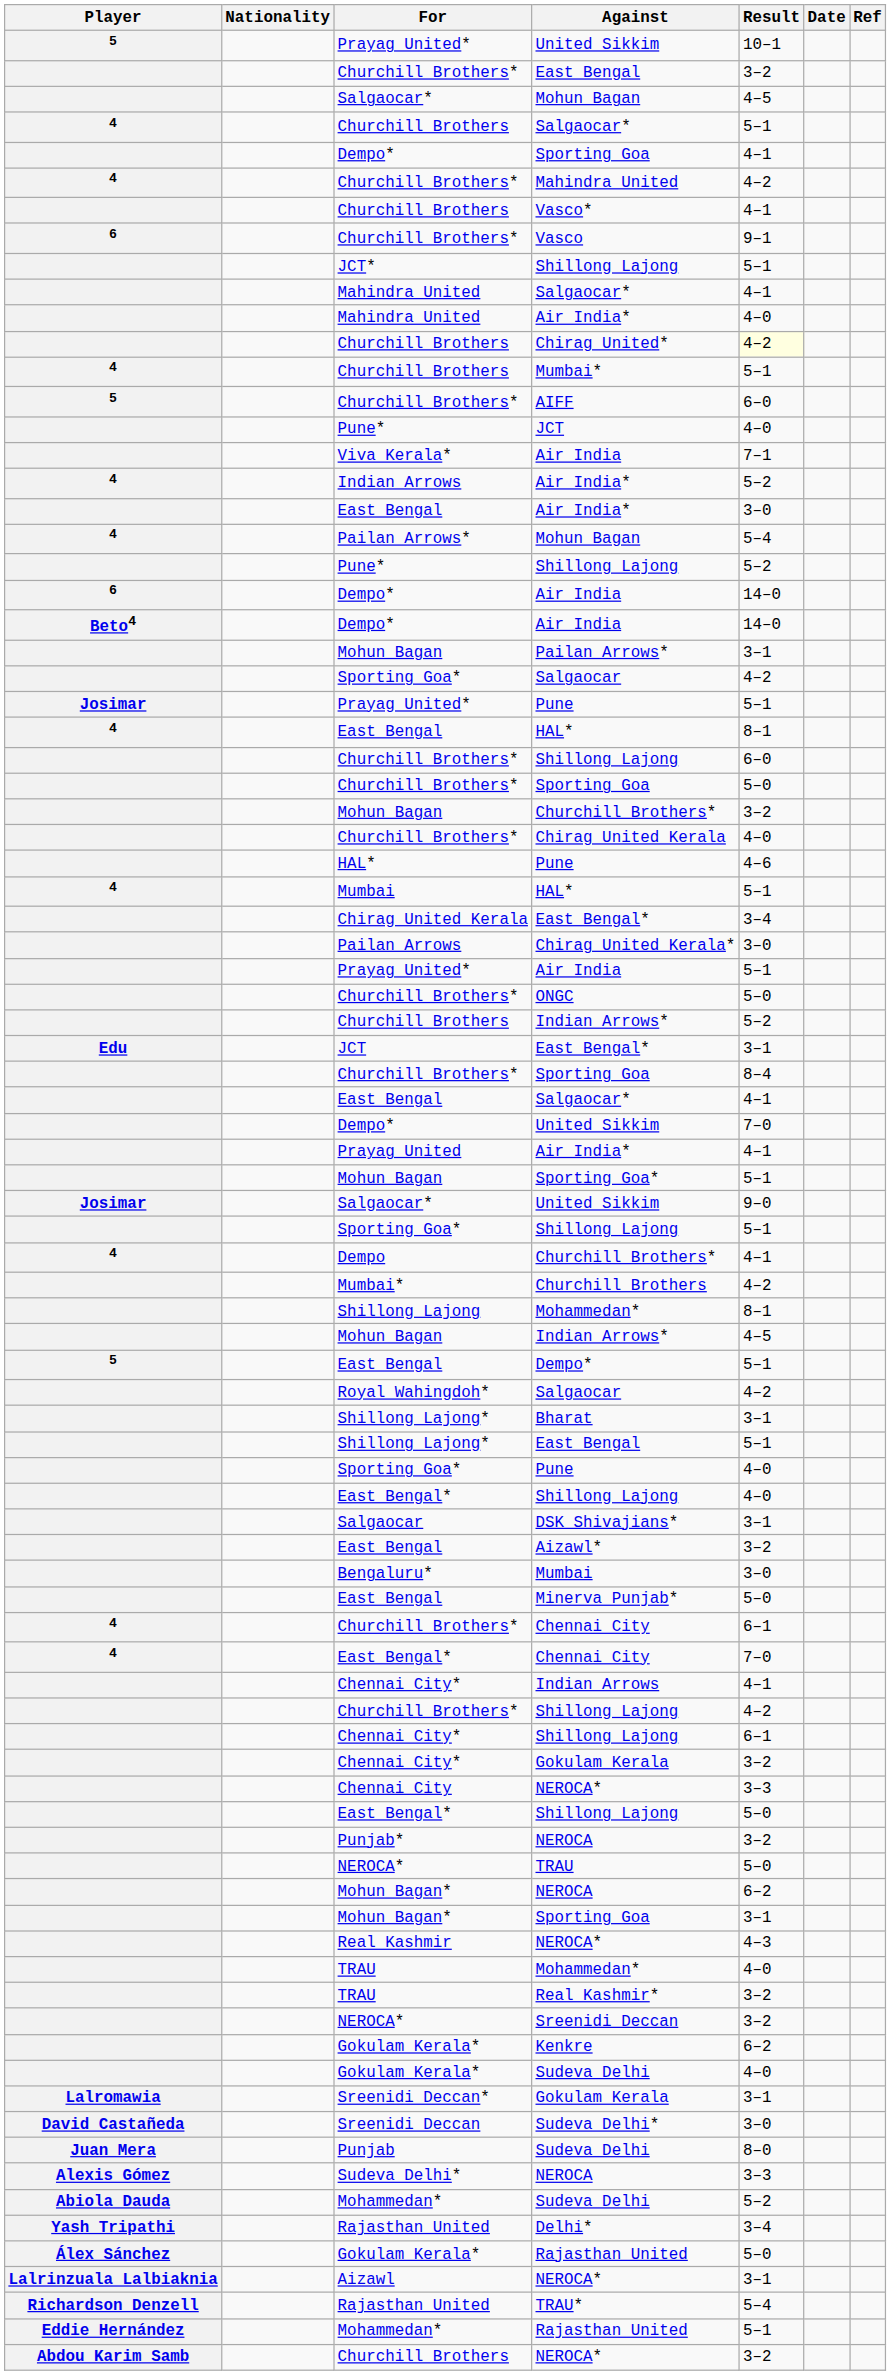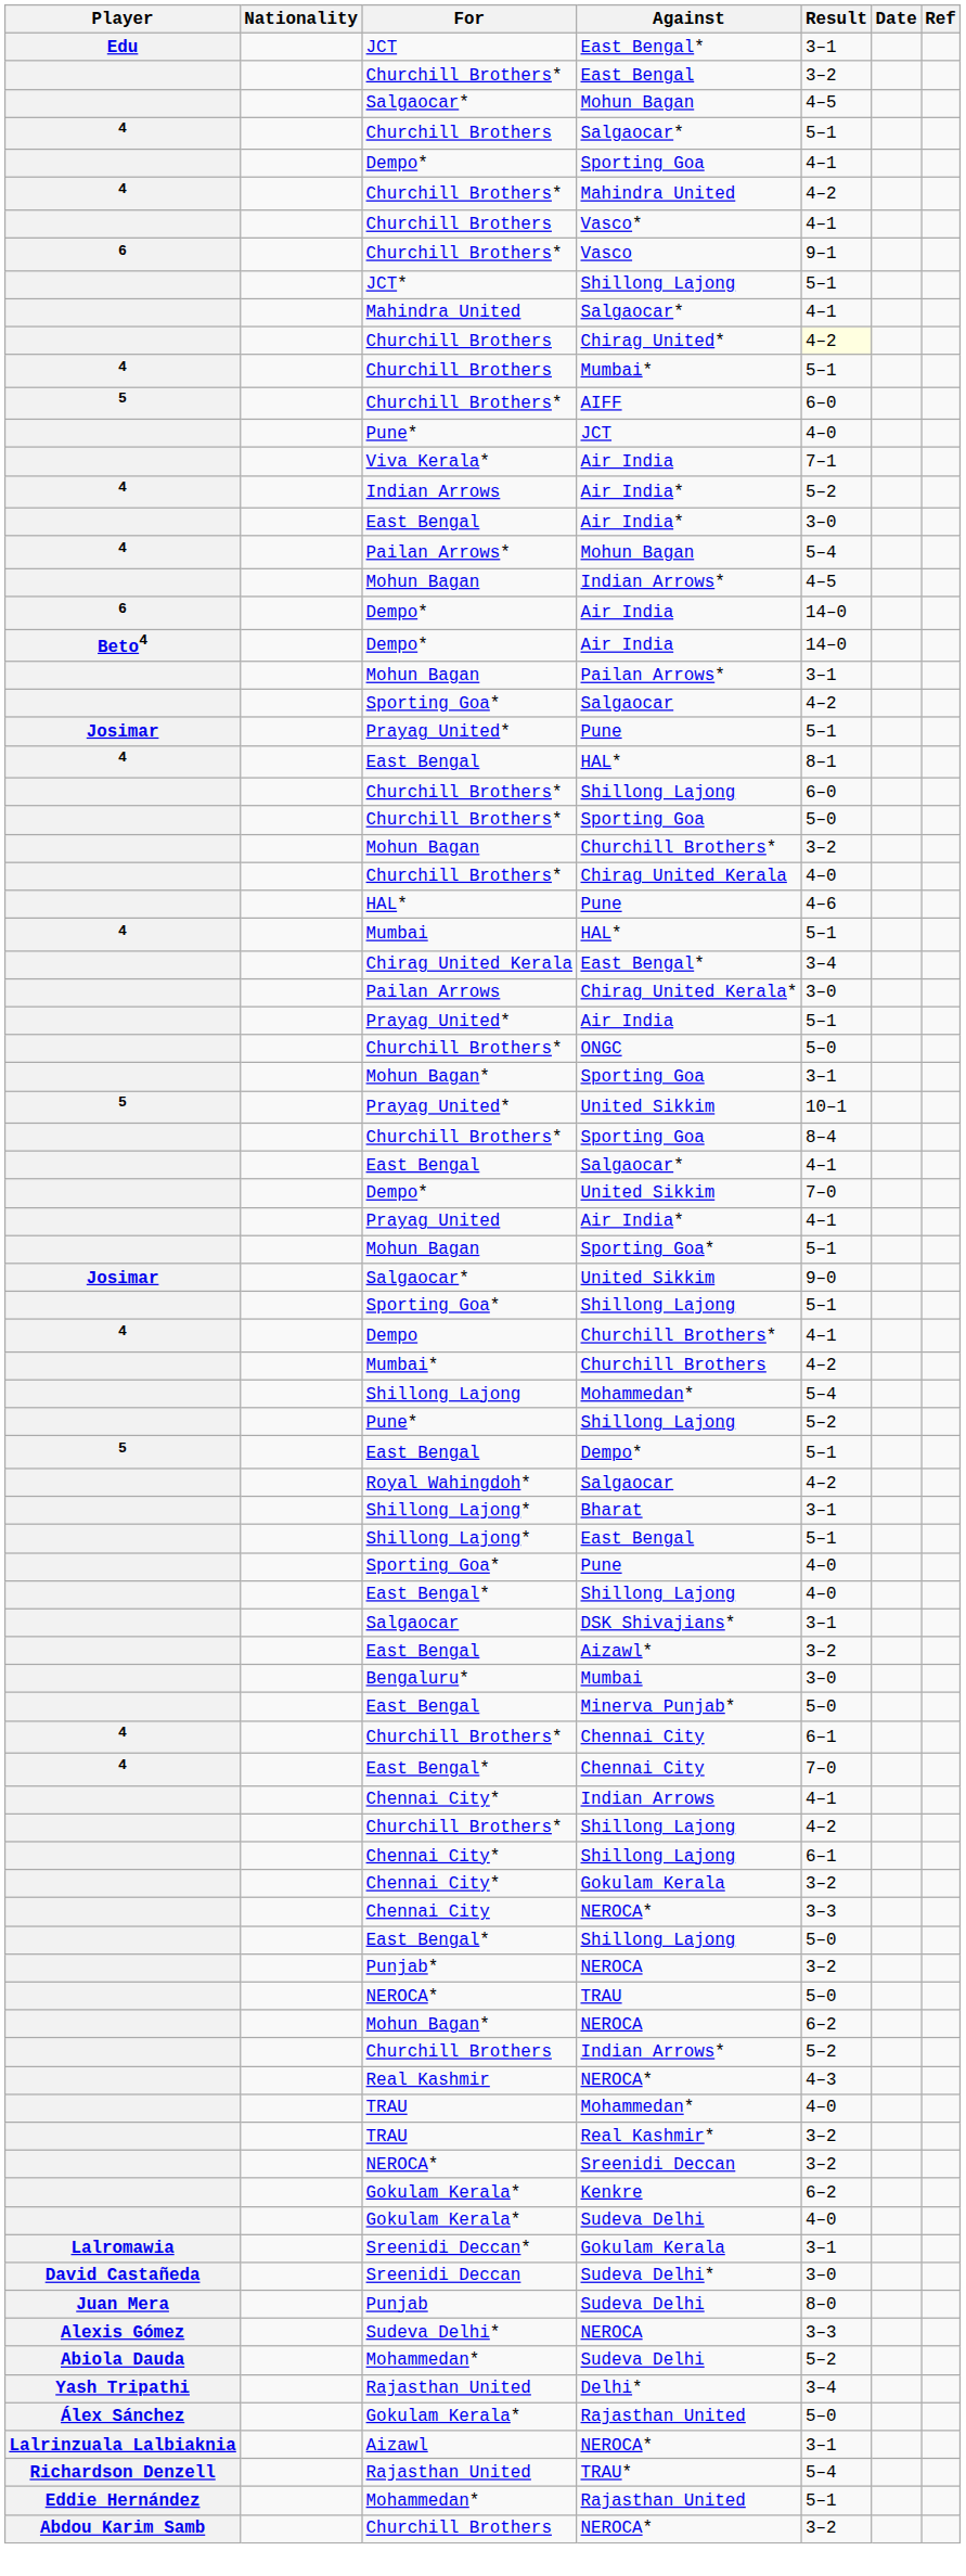rows swapped: JCT / East Bengal* <-> Prayag United* / United Sikkim
- row: Mahindra United | Air India* | 4–0
rows swapped: Mohun Bagan / Indian Arrows* <-> Pune* / Shillong Lajong
rows swapped: Mohun Bagan* / Sporting Goa <-> Churchill Brothers / Indian Arrows*
Shillong Lajong / Mohammedan* | Result: 8–1 -> 5–4
